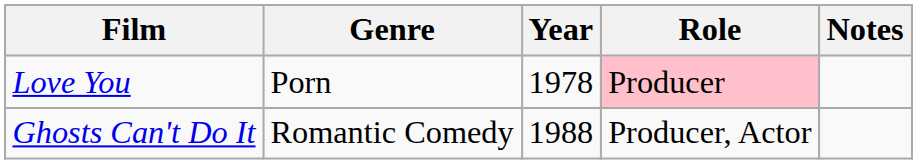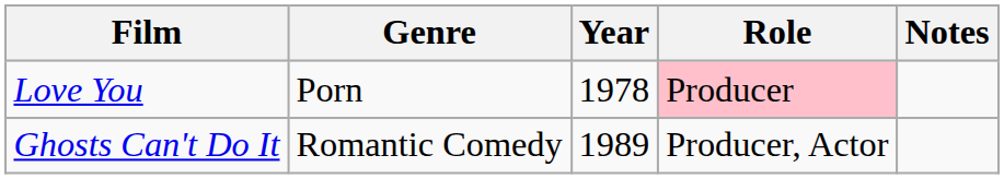Ghosts Can't Do It | Year: 1988 -> 1989
